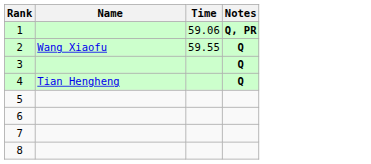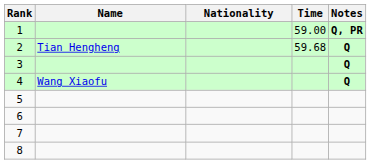+ column: Nationality
1 | Time: 59.06 -> 59.00
2 | Name: Wang Xiaofu -> Tian Hengheng
2 | Time: 59.55 -> 59.68
4 | Name: Tian Hengheng -> Wang Xiaofu
